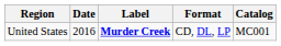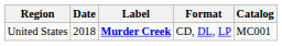United States | Date: 2016 -> 2018
